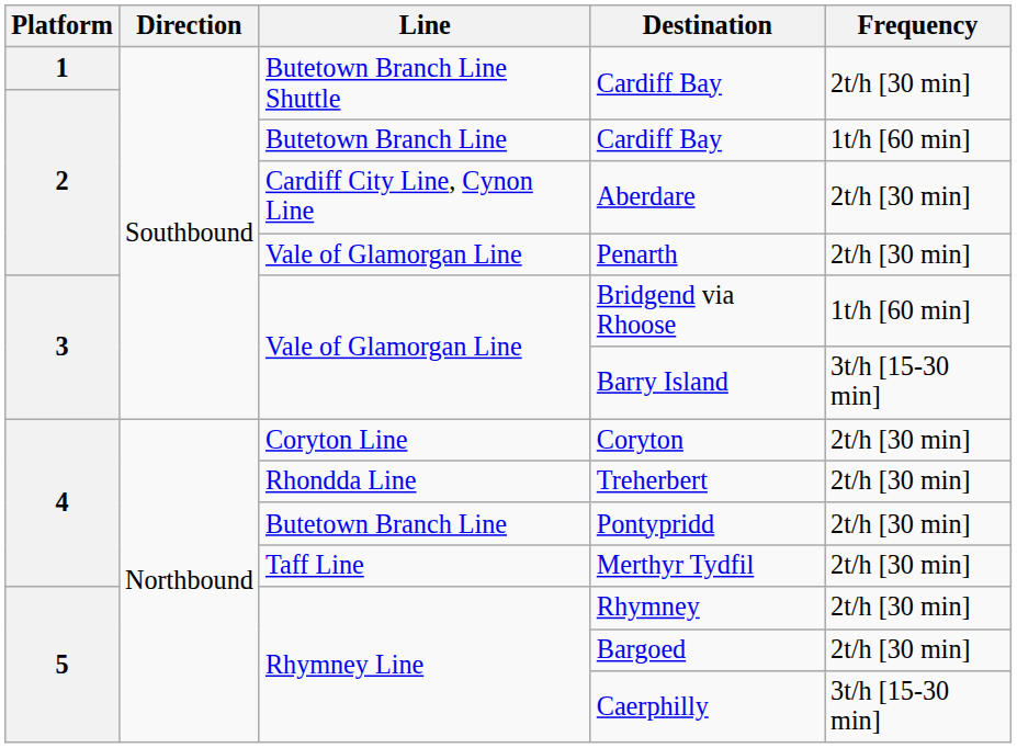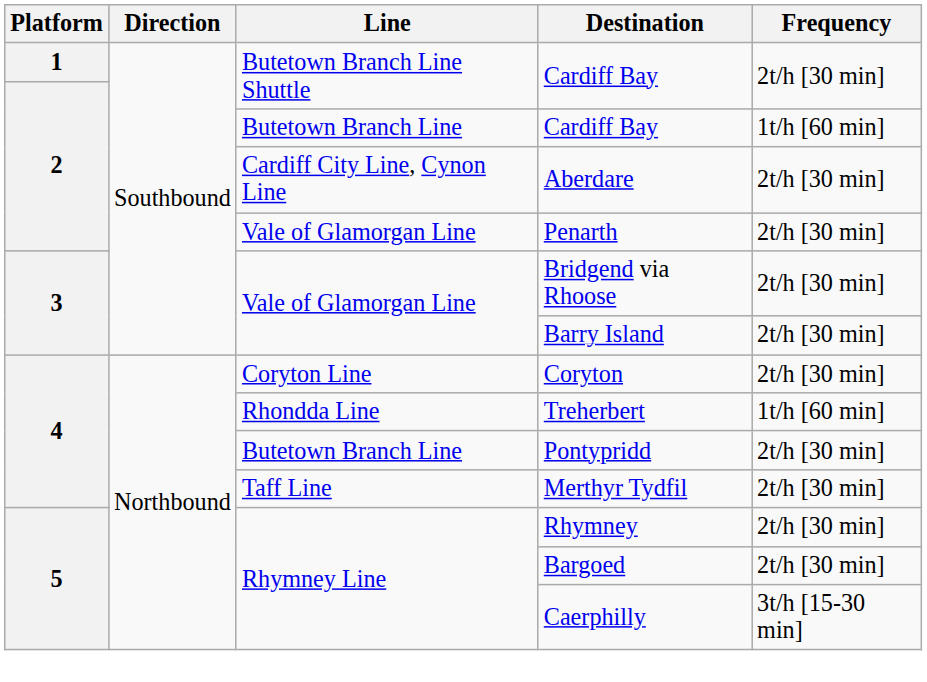Bridgend via Rhoose | Frequency: 1t/h [60 min] -> 2t/h [30 min]
Barry Island | Frequency: 3t/h [15-30 min] -> 2t/h [30 min]
Treherbert | Frequency: 2t/h [30 min] -> 1t/h [60 min]
